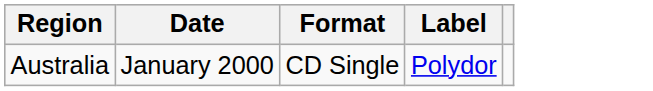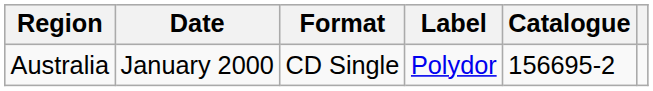+ column: Catalogue | 156695-2
